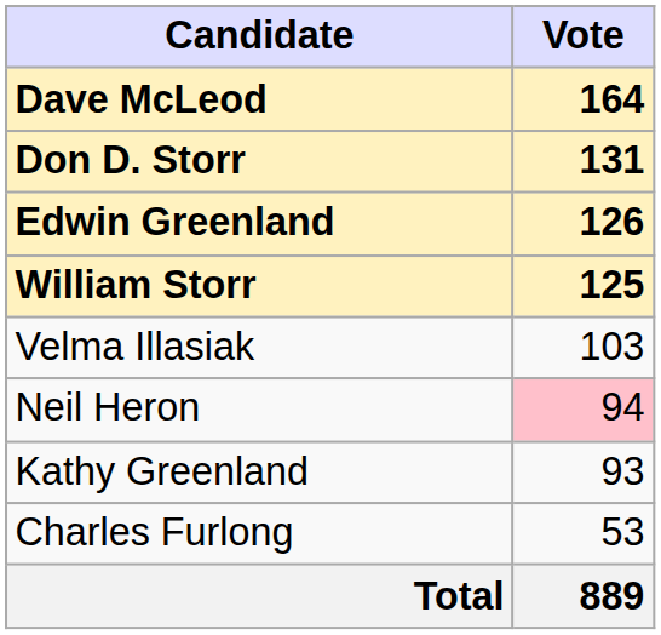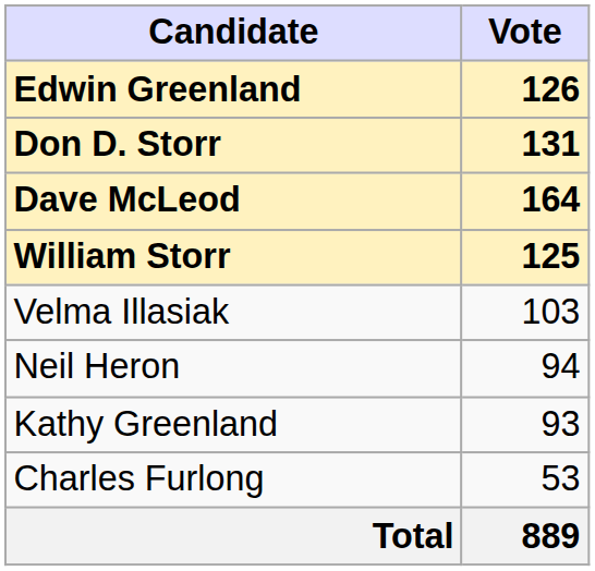rows swapped: Dave McLeod <-> Edwin Greenland
Neil Heron | Vote: pink background -> no background
